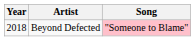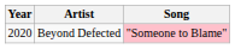Beyond Defected | Year: 2018 -> 2020
